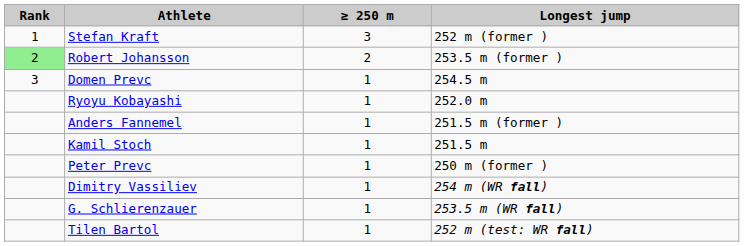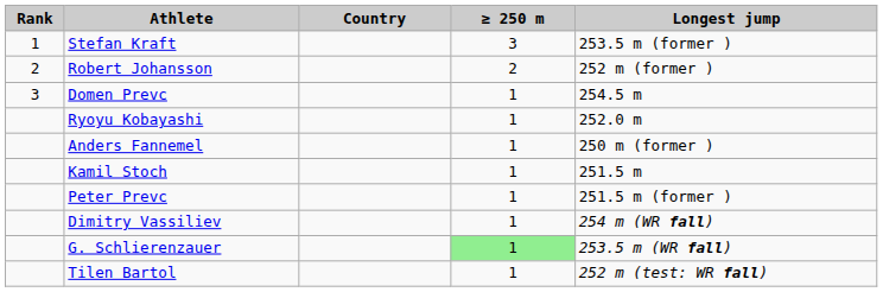+ column: Country
Stefan Kraft | Longest jump: 252 m (former ) -> 253.5 m (former )
Robert Johansson | Rank: lightgreen background -> no background
Robert Johansson | Longest jump: 253.5 m (former ) -> 252 m (former )
Anders Fannemel | Longest jump: 251.5 m (former ) -> 250 m (former )
Peter Prevc | Longest jump: 250 m (former ) -> 251.5 m (former )
G. Schlierenzauer | ≥ 250 m: no background -> lightgreen background
